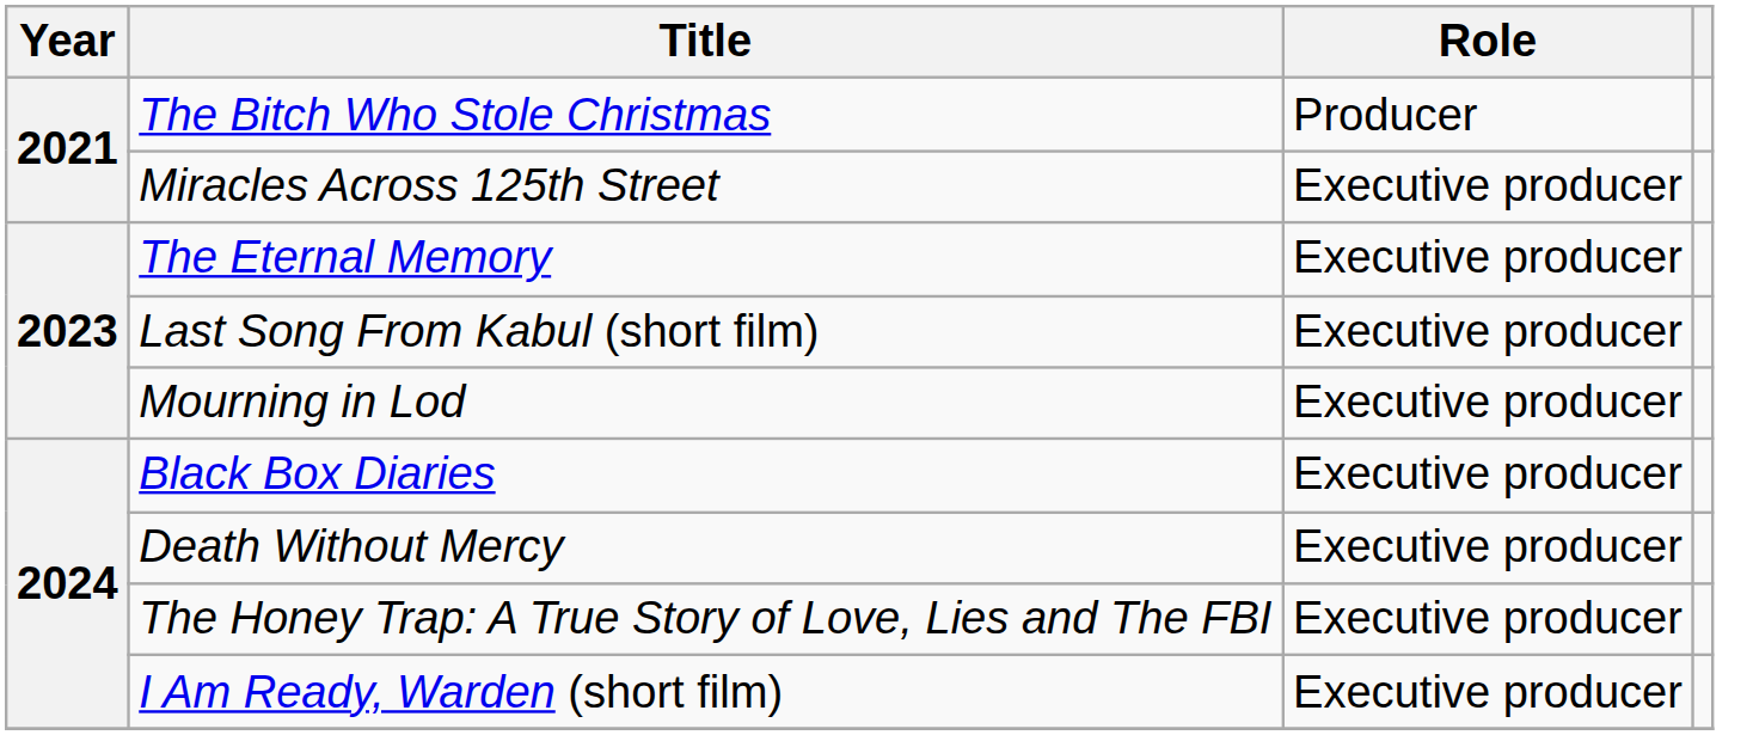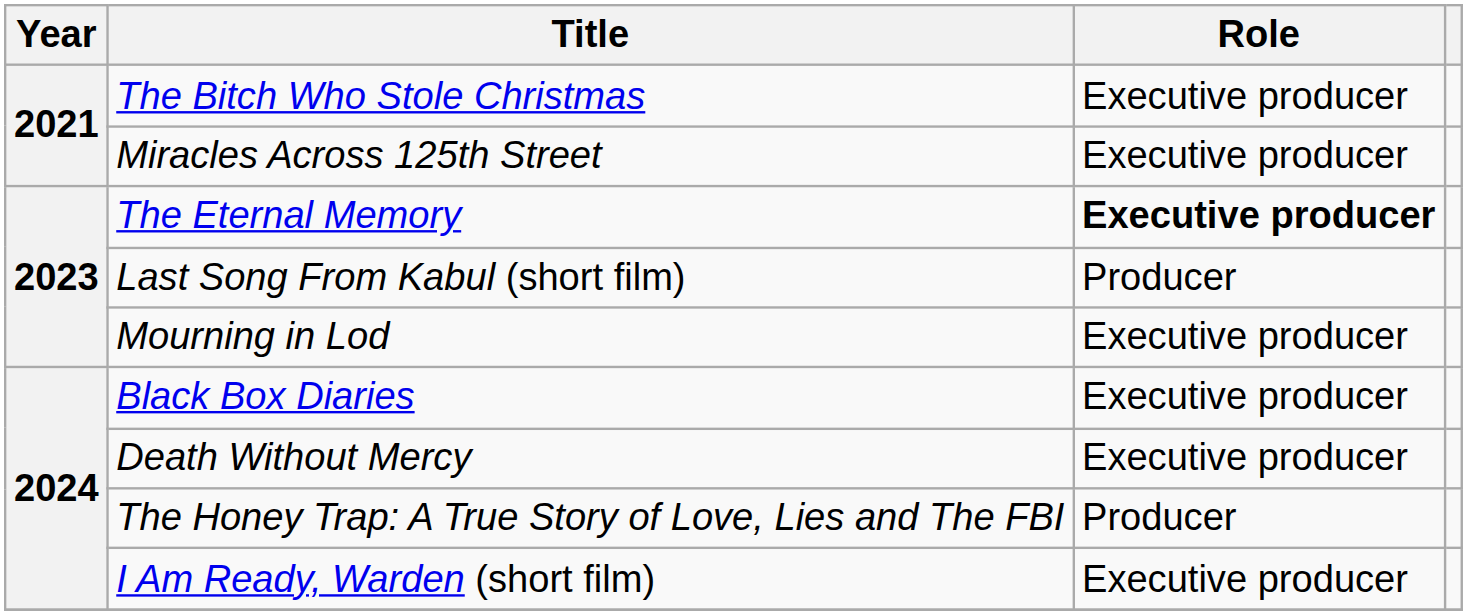The Bitch Who Stole Christmas | Role: Producer -> Executive producer
The Eternal Memory | Role: normal -> bold
Last Song From Kabul (short film) | Role: Executive producer -> Producer
The Honey Trap: A True Story of Love, Lies and The FBI | Role: Executive producer -> Producer
